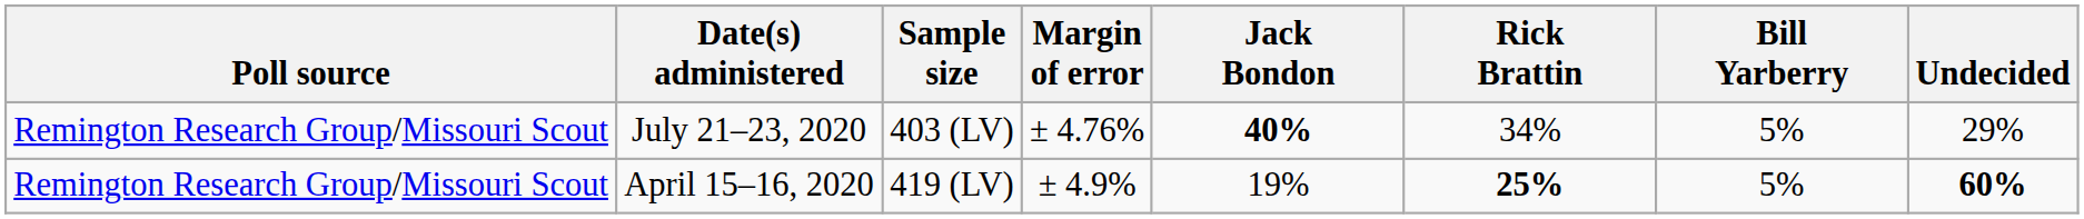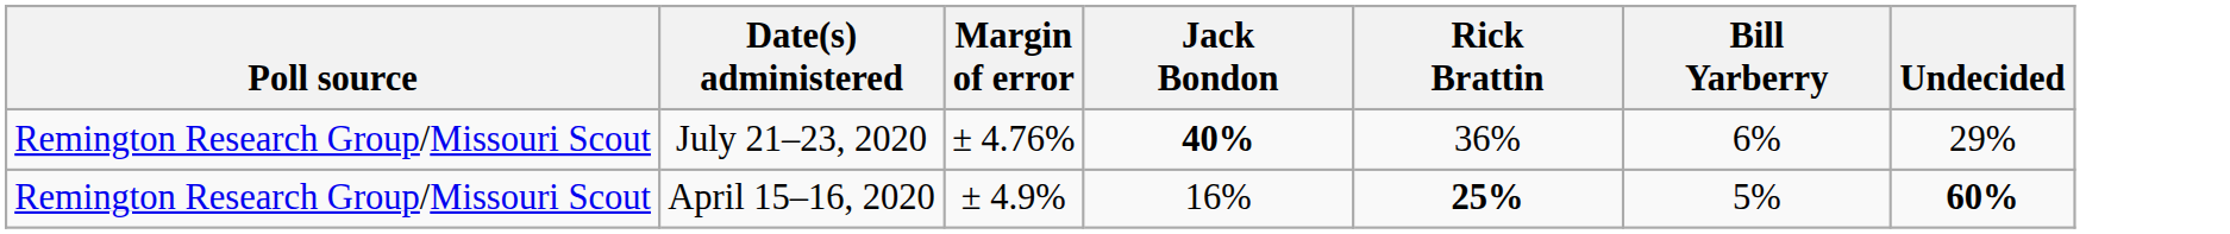- column: Sample size | 403 (LV) | 419 (LV)
July 21–23, 2020 | Rick Brattin: 34% -> 36%
July 21–23, 2020 | Bill Yarberry: 5% -> 6%
April 15–16, 2020 | Jack Bondon: 19% -> 16%
